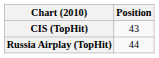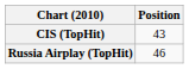Russia Airplay (TopHit) | Position: 44 -> 46
